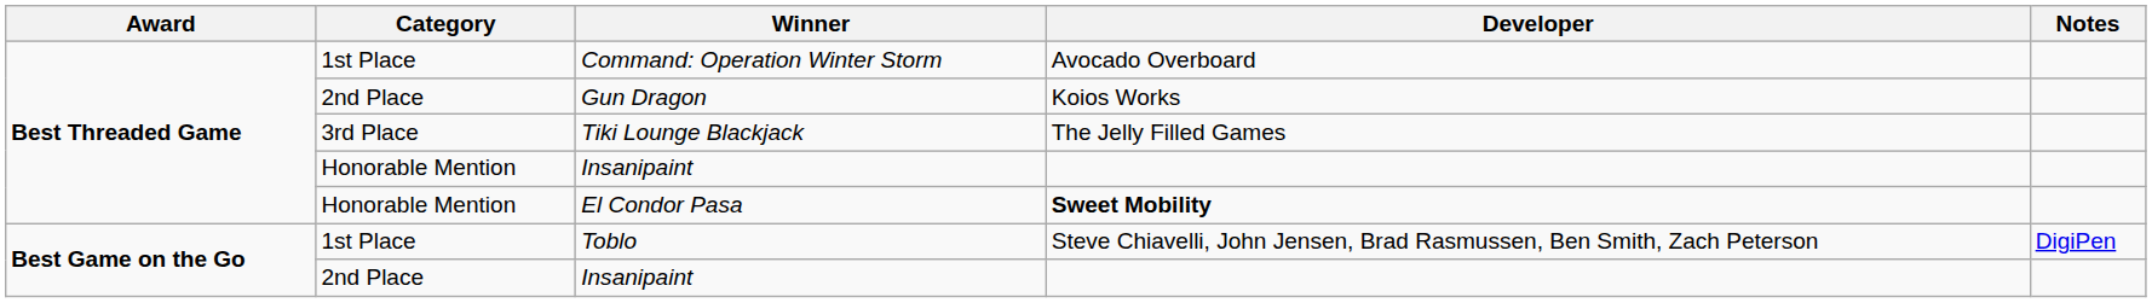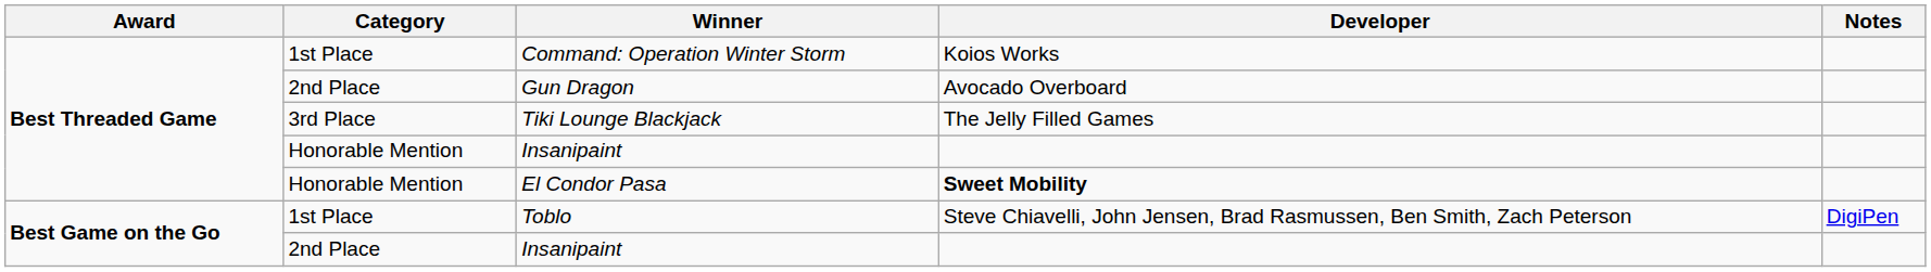Command: Operation Winter Storm | Developer: Avocado Overboard -> Koios Works
Gun Dragon | Developer: Koios Works -> Avocado Overboard
